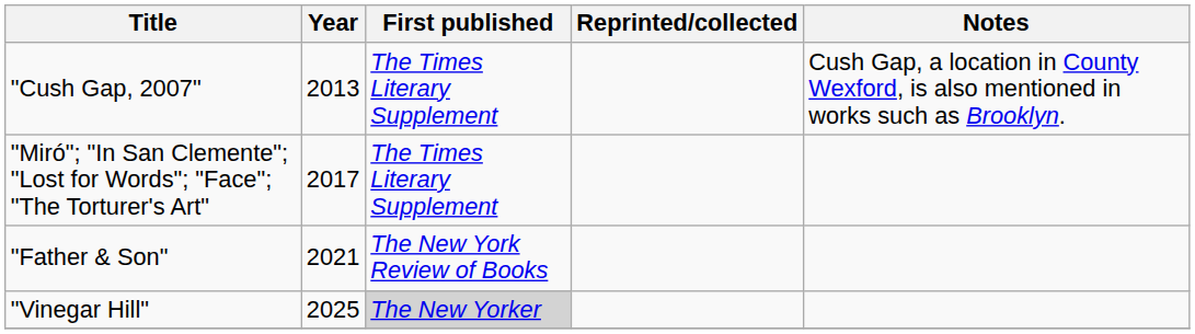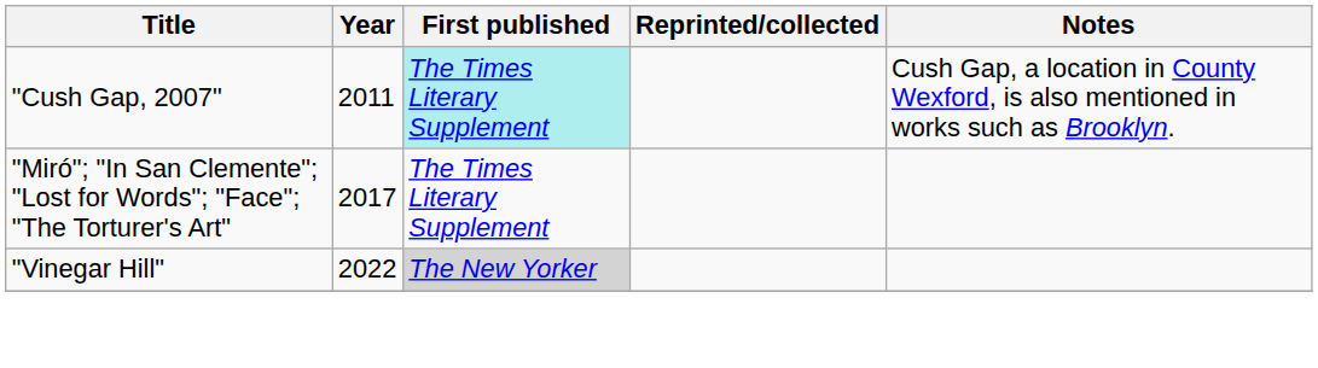"Cush Gap, 2007" | Year: 2013 -> 2011
"Cush Gap, 2007" | First published: no background -> paleturquoise background
- row: "Father & Son" | 2021 | The New York Review of Books
"Vinegar Hill" | Year: 2025 -> 2022
